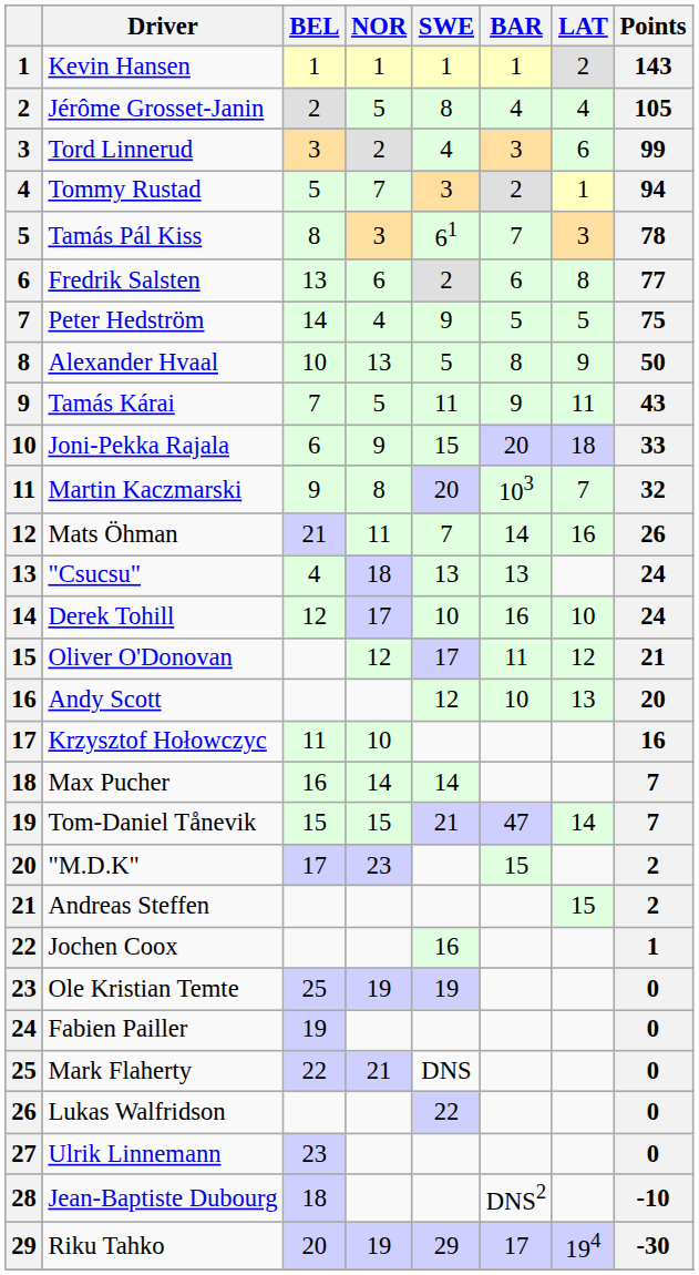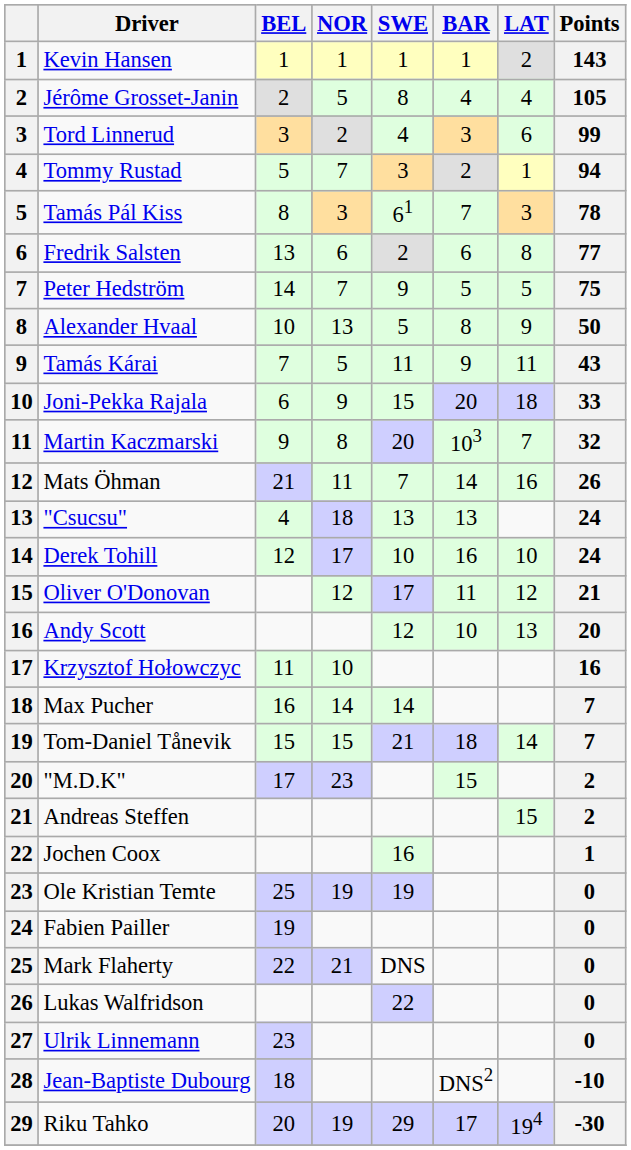Peter Hedström | NOR: 4 -> 7
Tom-Daniel Tånevik | BAR: 47 -> 18
